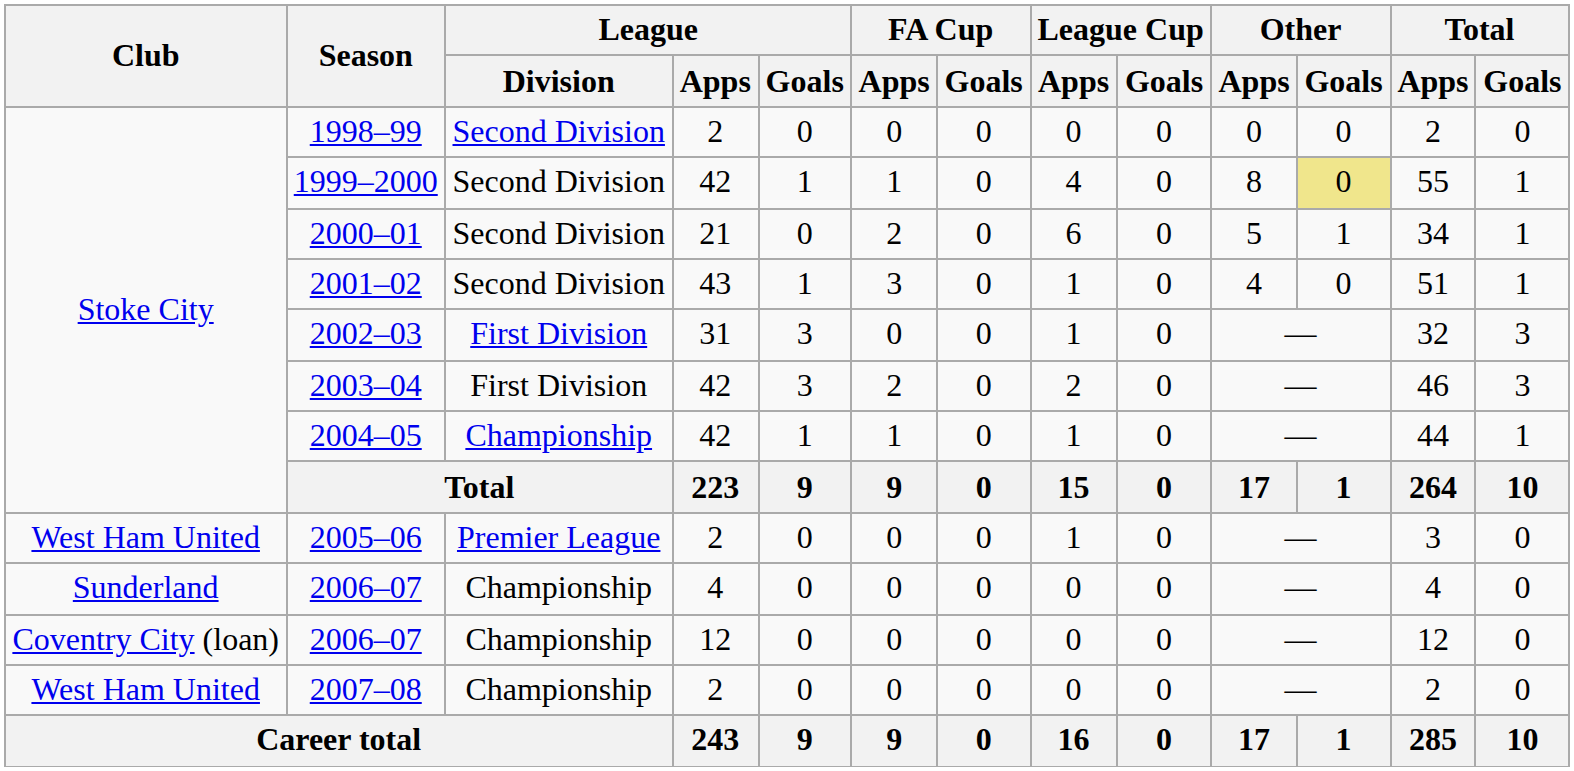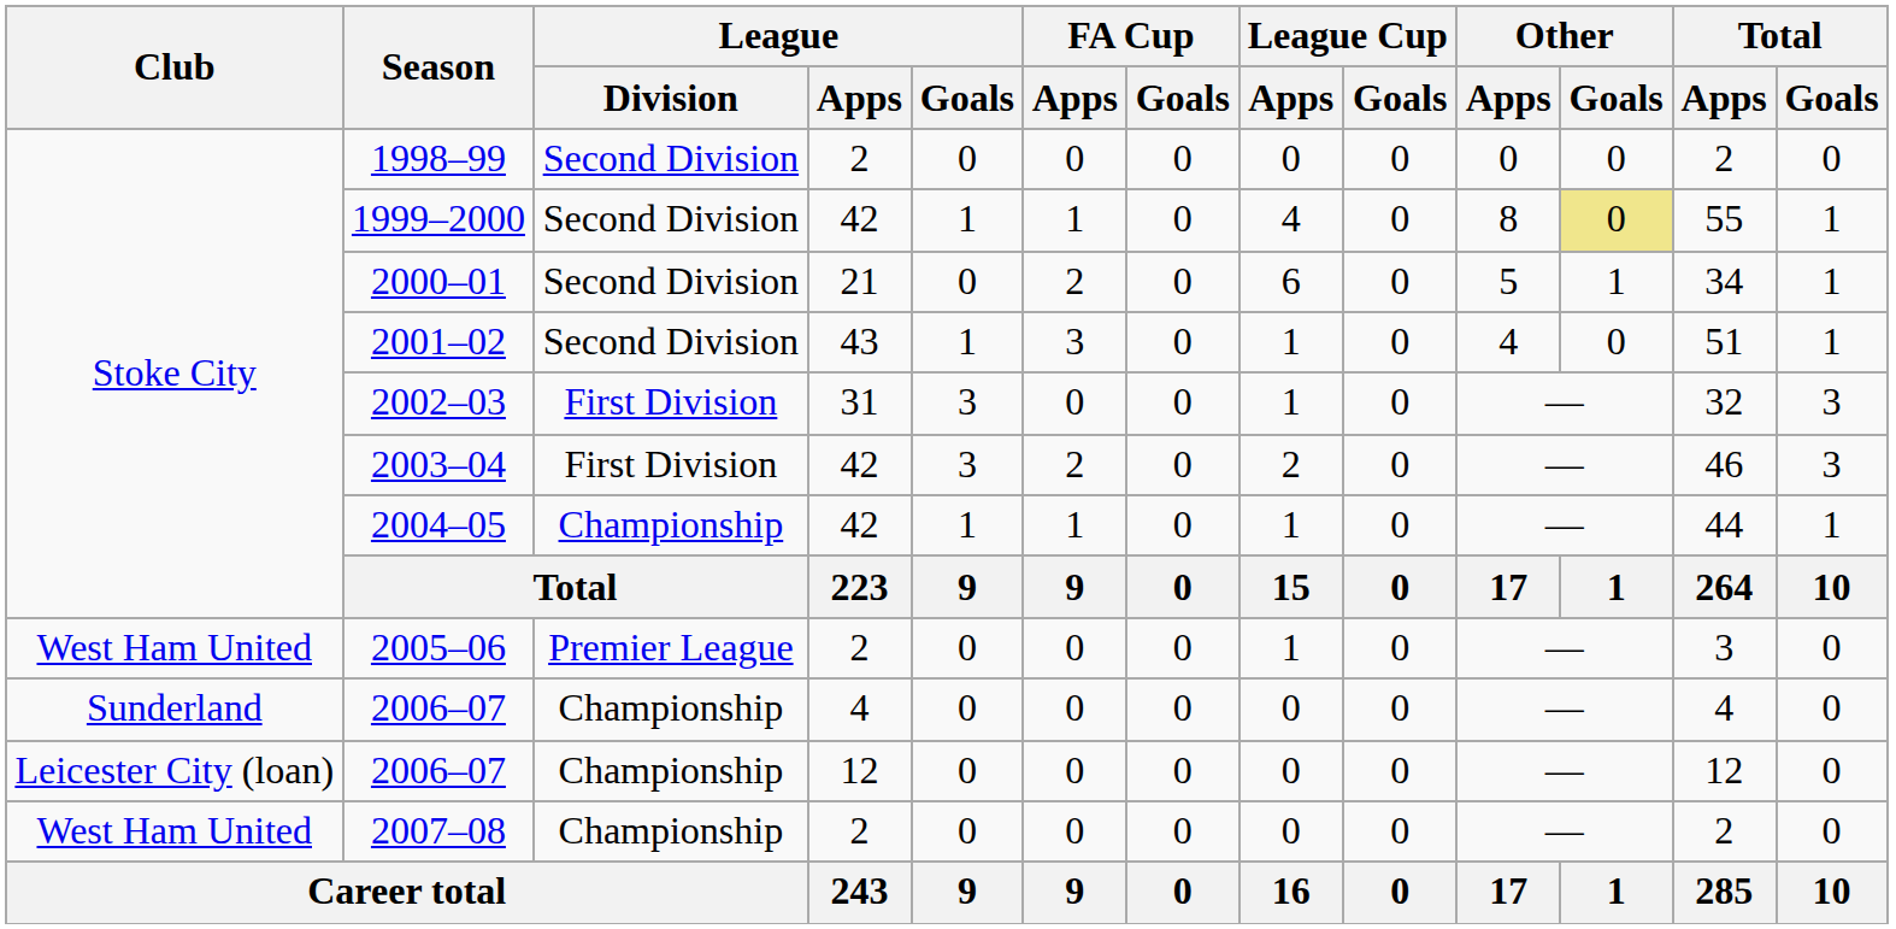2006–07 / 12 | Club: Coventry City (loan) -> Leicester City (loan)
